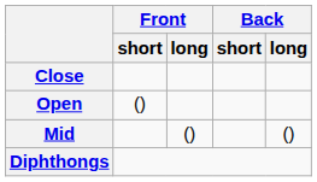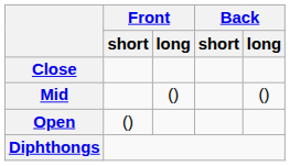rows swapped: Mid <-> Open
